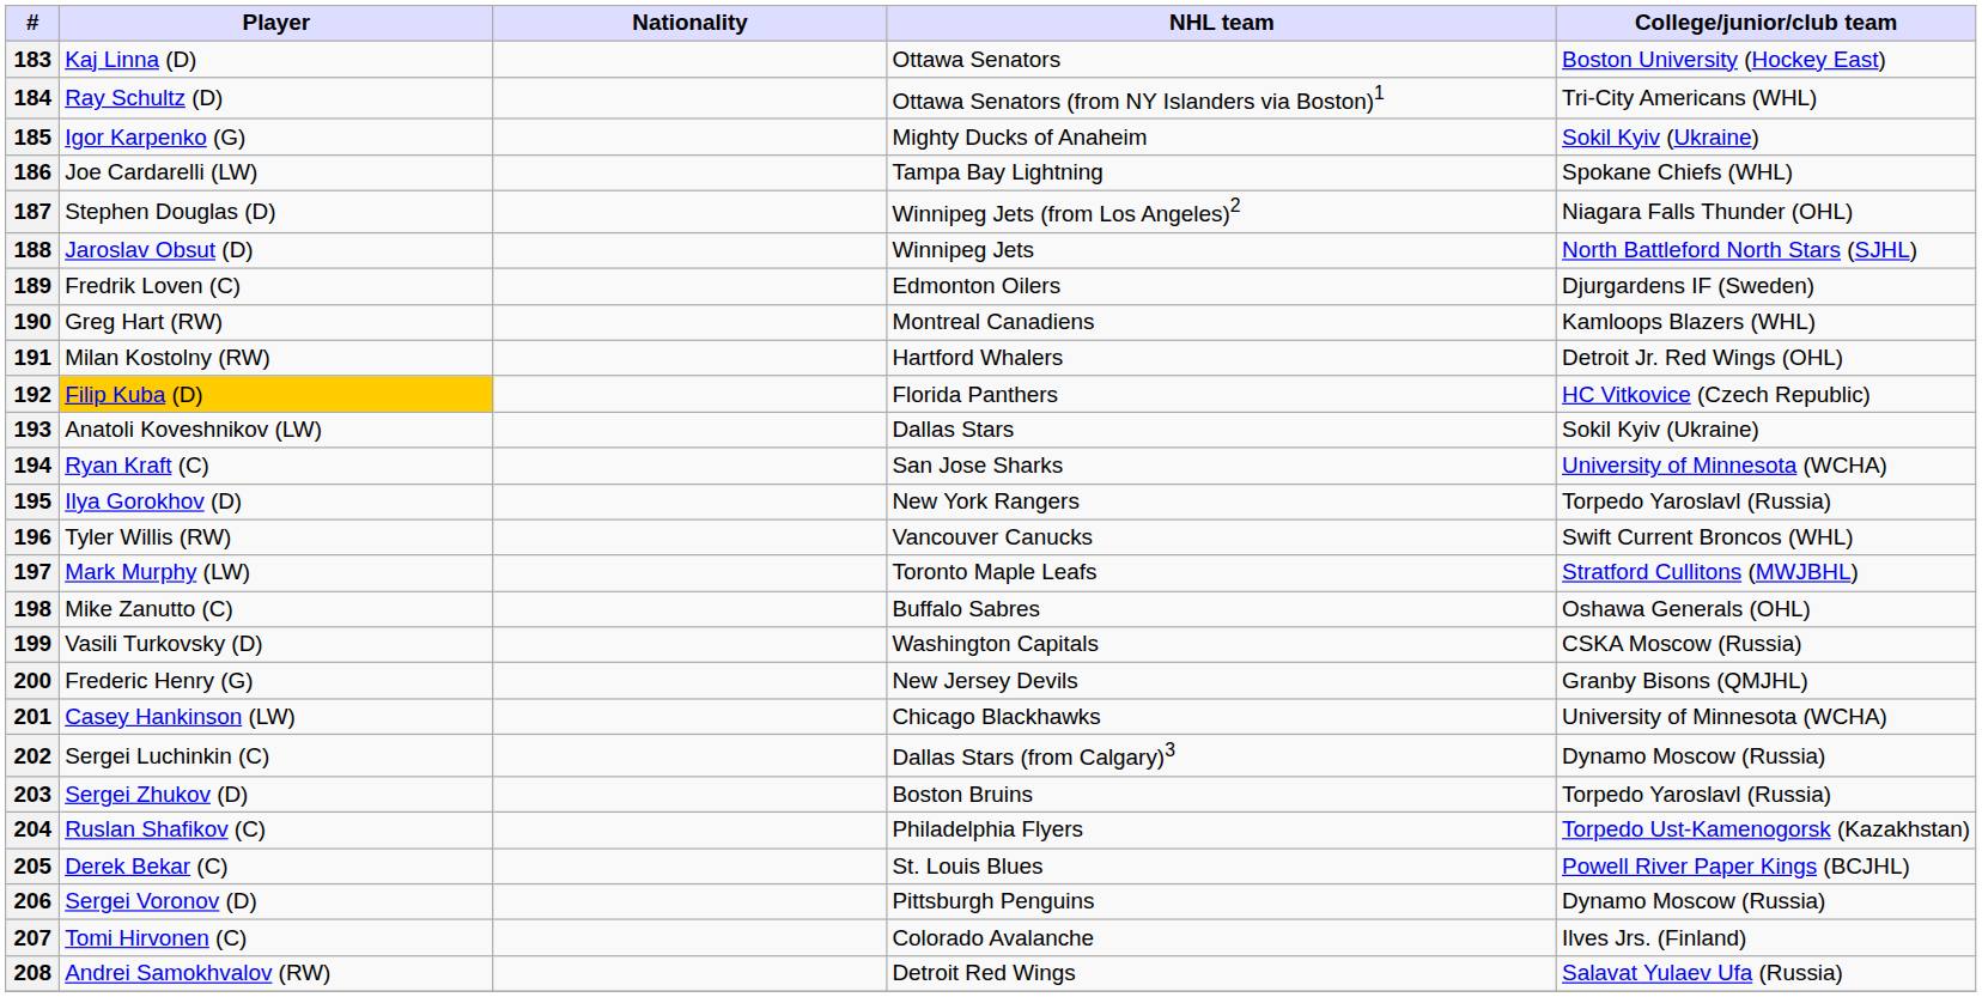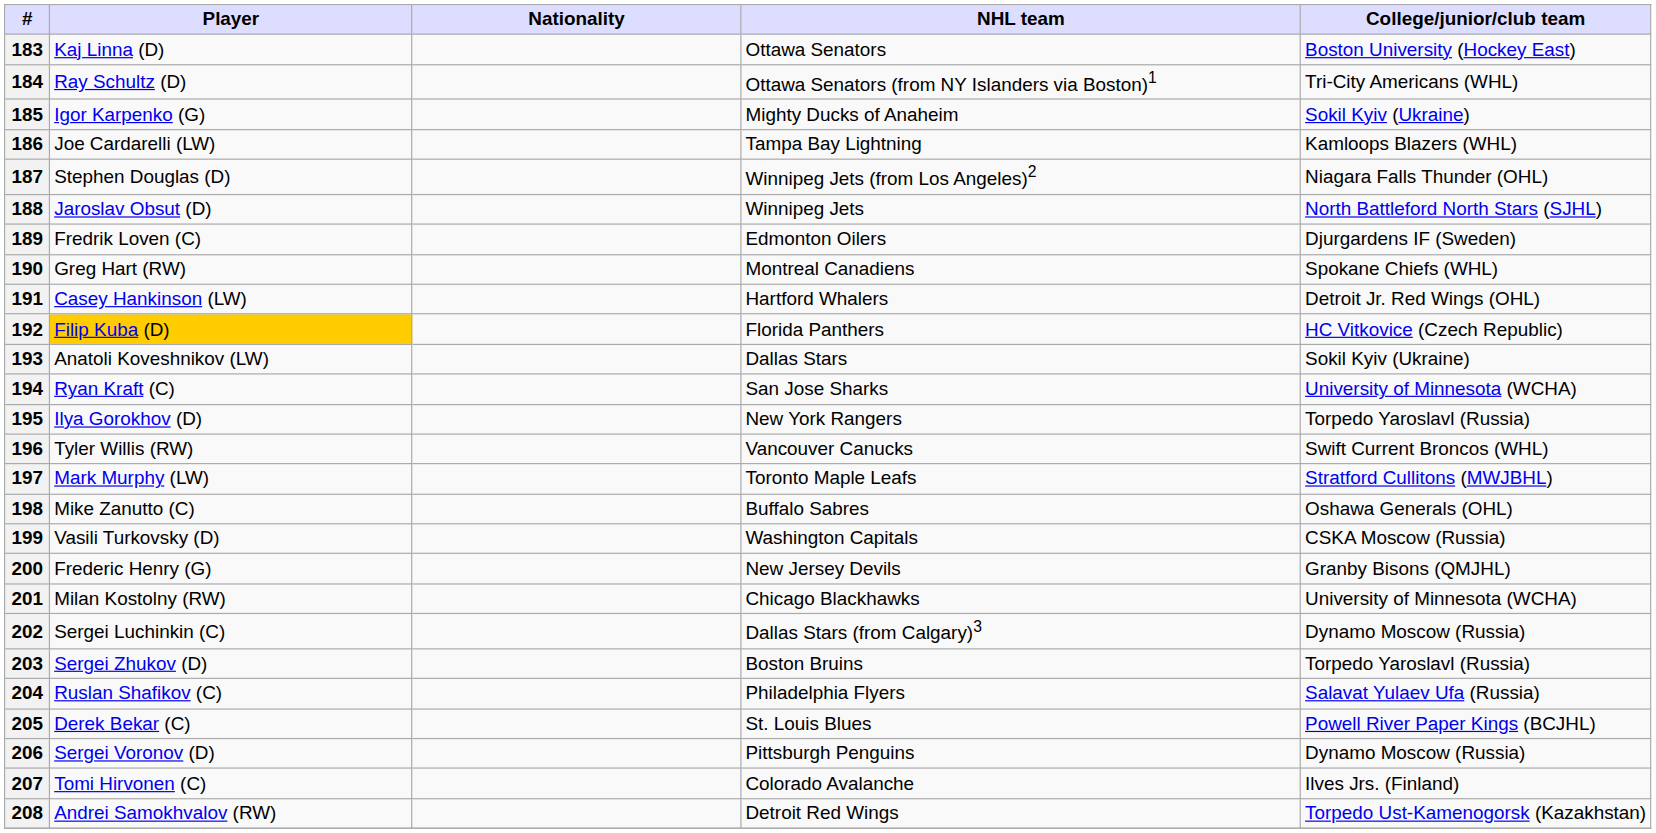186 | College/junior/club team: Spokane Chiefs (WHL) -> Kamloops Blazers (WHL)
190 | College/junior/club team: Kamloops Blazers (WHL) -> Spokane Chiefs (WHL)
191 | Player: Milan Kostolny (RW) -> Casey Hankinson (LW)
201 | Player: Casey Hankinson (LW) -> Milan Kostolny (RW)
204 | College/junior/club team: Torpedo Ust-Kamenogorsk (Kazakhstan) -> Salavat Yulaev Ufa (Russia)
208 | College/junior/club team: Salavat Yulaev Ufa (Russia) -> Torpedo Ust-Kamenogorsk (Kazakhstan)
